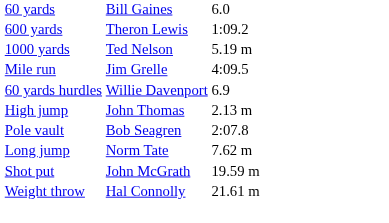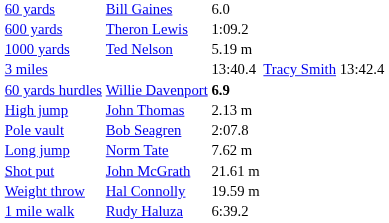- row: Mile run | Jim Grelle | 4:09.5
+ row: 3 miles | 13:40.4 | Tracy Smith | 13:42.4
60 yards hurdles | column 3: normal -> bold
Shot put | column 3: 19.59 m -> 21.61 m
Weight throw | column 3: 21.61 m -> 19.59 m
+ row: 1 mile walk | Rudy Haluza | 6:39.2
